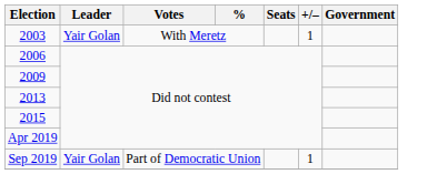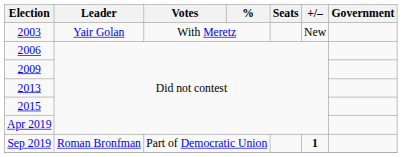2003 | +/–: 1 -> New
Sep 2019 | Leader: Yair Golan -> Roman Bronfman
Sep 2019 | +/–: normal -> bold
